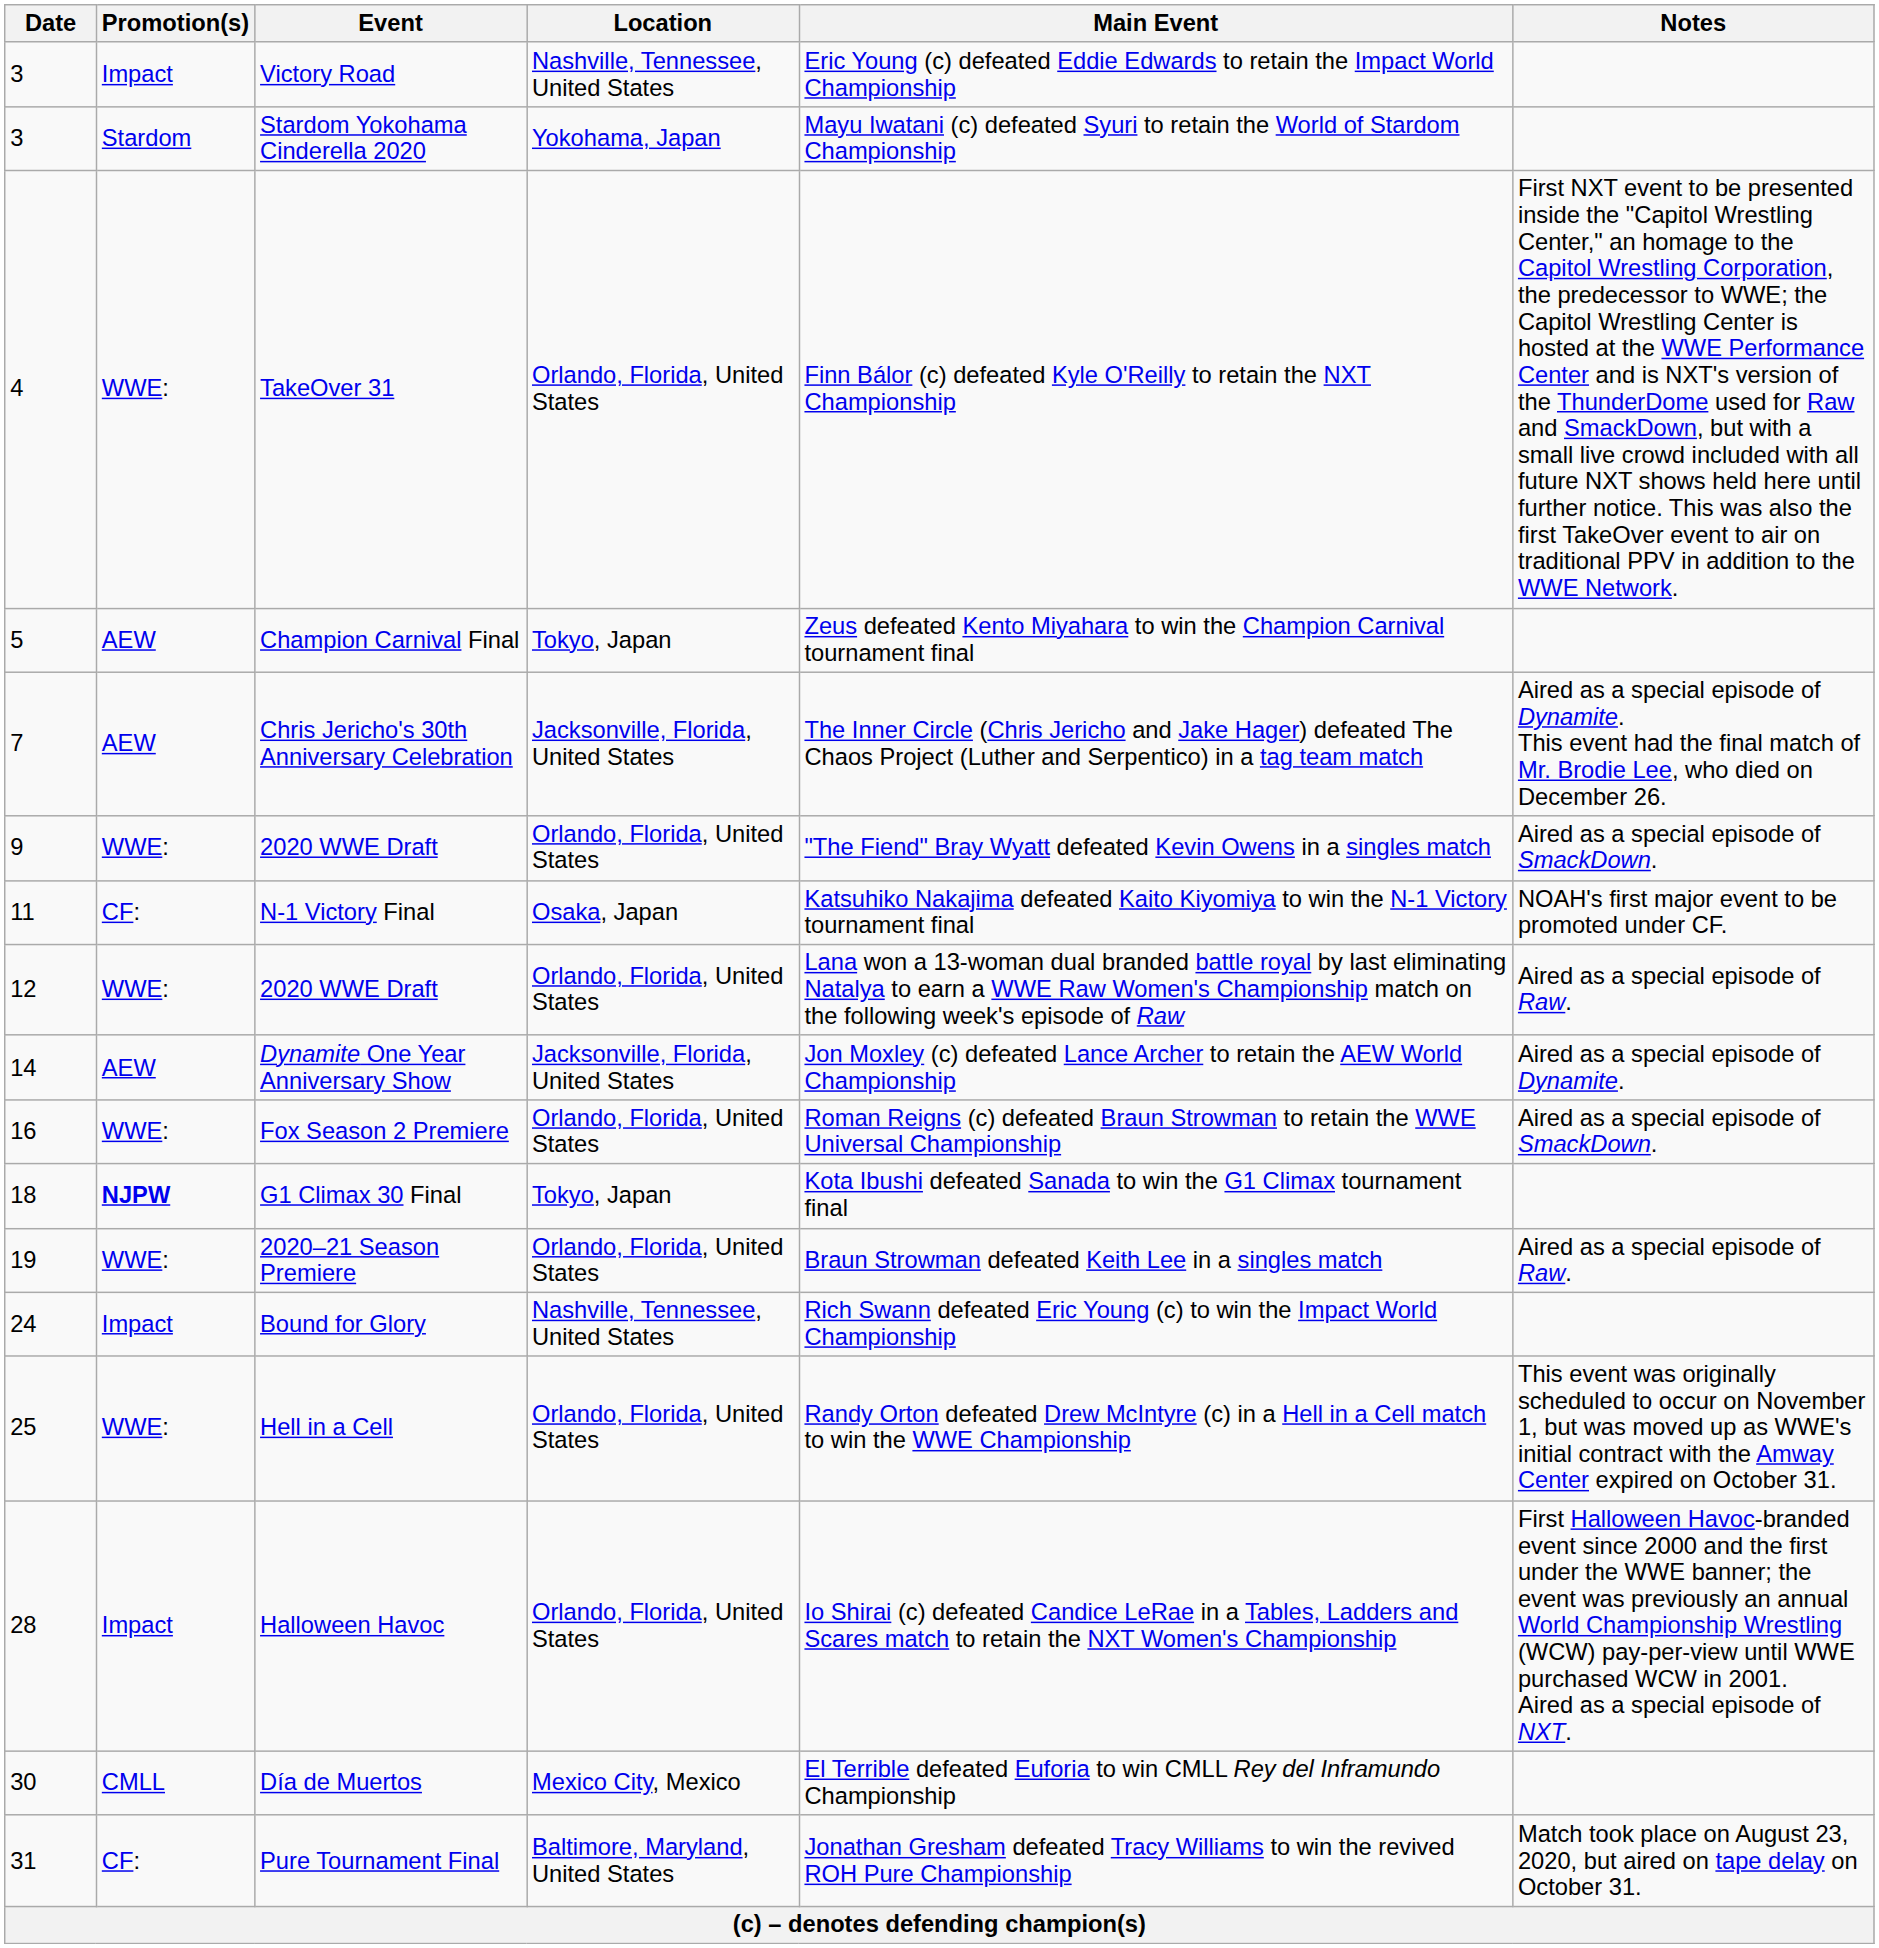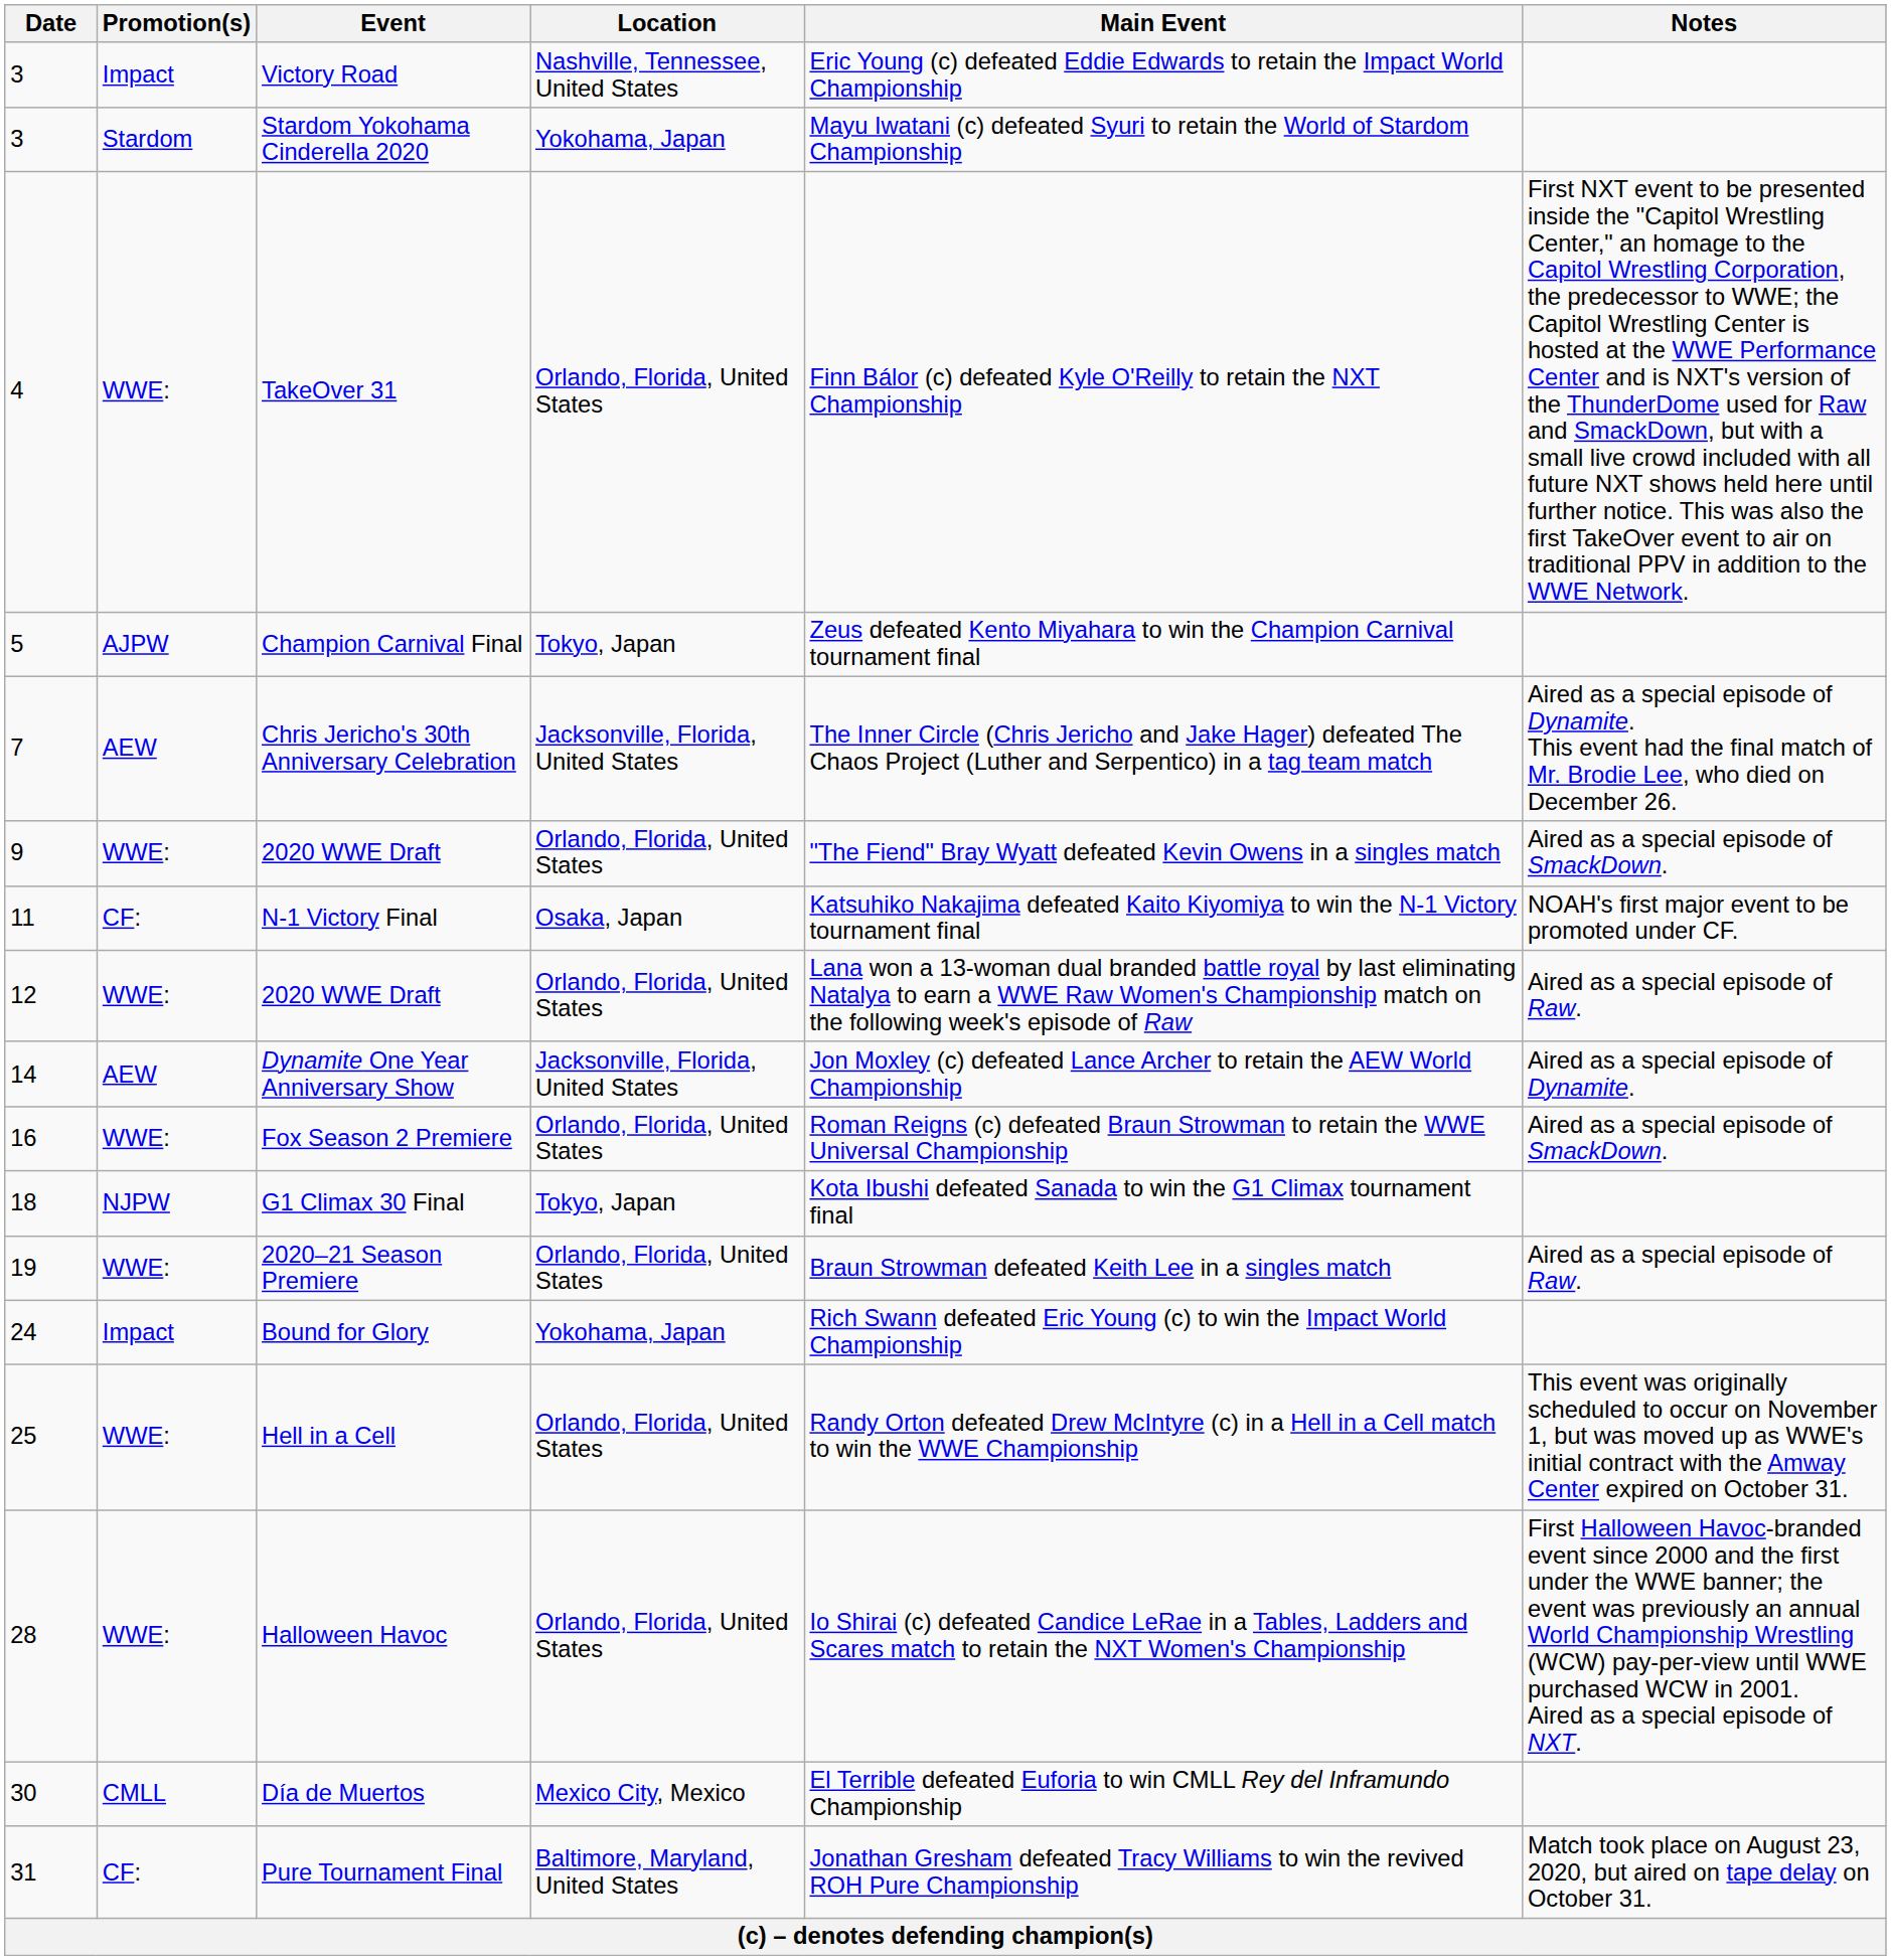Champion Carnival Final | Promotion(s): AEW -> AJPW
G1 Climax 30 Final | Promotion(s): bold -> normal
Bound for Glory | Location: Nashville, Tennessee, United States -> Yokohama, Japan
Halloween Havoc | Promotion(s): Impact -> WWE:
